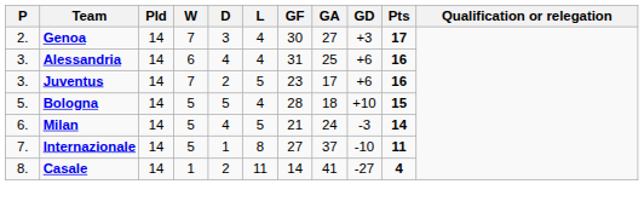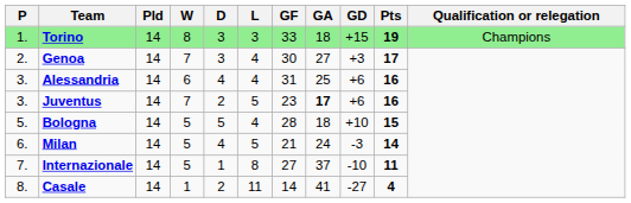+ row: 1. | Torino | 14 | 8 | 3 | 3 | 33 | 18 | +15 | 19 | Champions
Juventus | GA: normal -> bold
